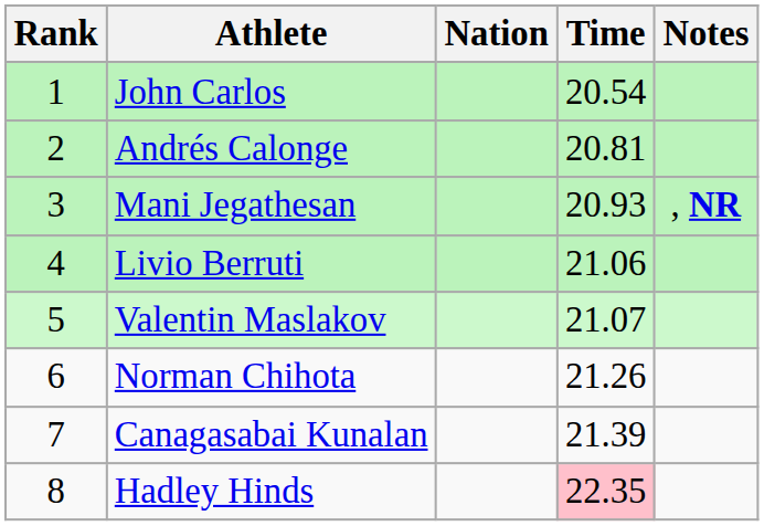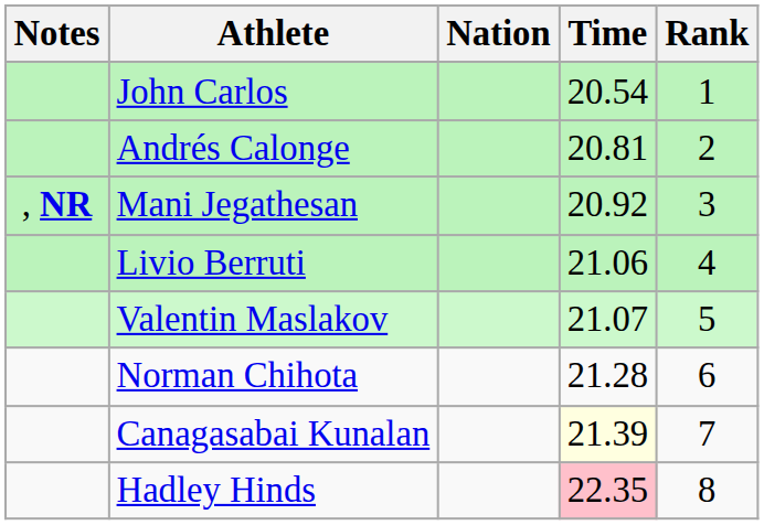columns swapped: Rank <-> Notes
Mani Jegathesan | Time: 20.93 -> 20.92
Norman Chihota | Time: 21.26 -> 21.28
Canagasabai Kunalan | Time: no background -> lightyellow background
